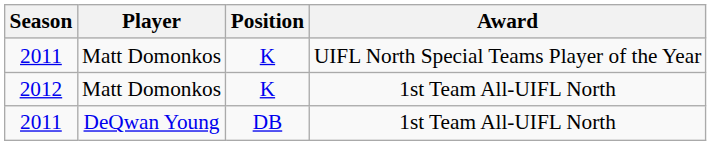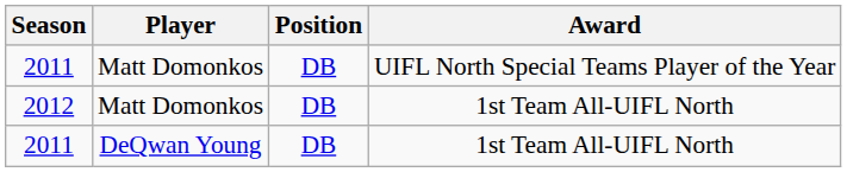Matt Domonkos / UIFL North Special Teams Player of the Year | Position: K -> DB
Matt Domonkos / 1st Team All-UIFL North | Position: K -> DB
